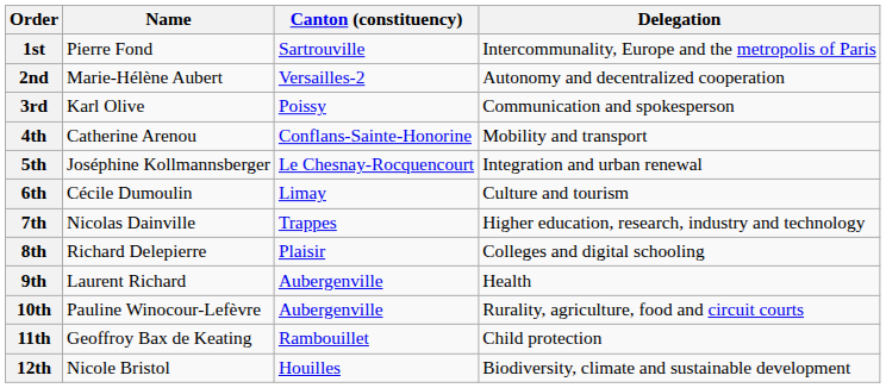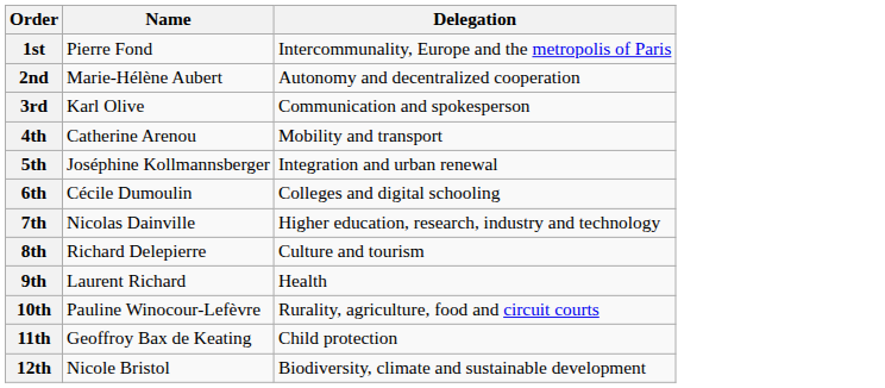- column: Canton (constituency) | Sartrouville | Versailles-2 | Poissy | Conflans-Sainte-Honorine | Le Chesnay-Rocquencourt | Limay | Trappes | Plaisir | Aubergenville | Aubergenville | Rambouillet | Houilles
6th | Delegation: Culture and tourism -> Colleges and digital schooling
8th | Delegation: Colleges and digital schooling -> Culture and tourism
